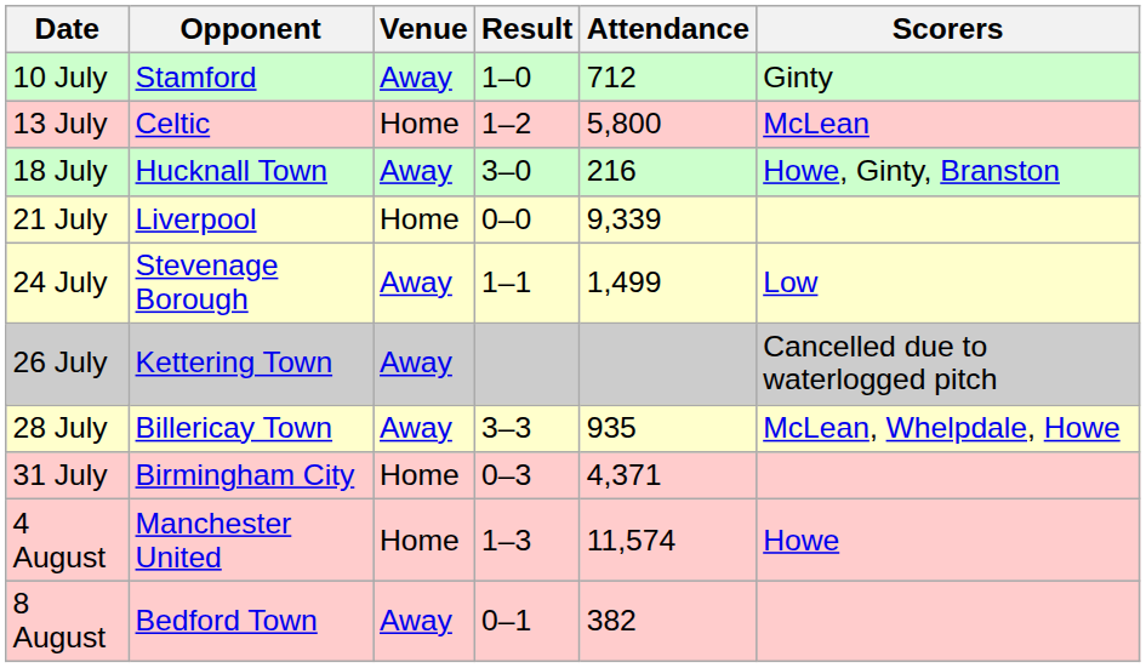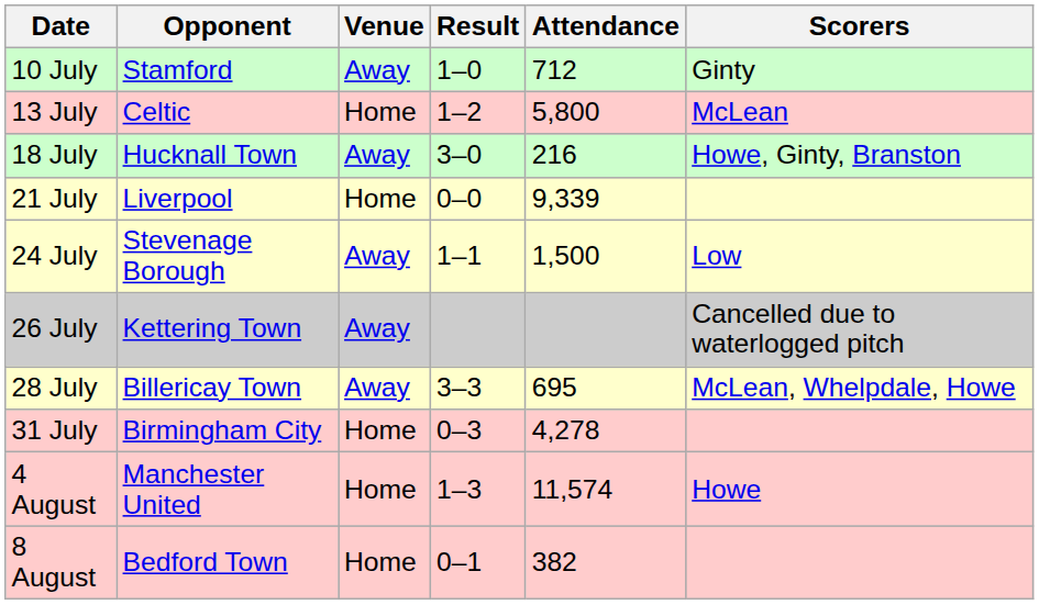24 July | Attendance: 1,499 -> 1,500
28 July | Attendance: 935 -> 695
31 July | Attendance: 4,371 -> 4,278
8 August | Venue: Away -> Home
